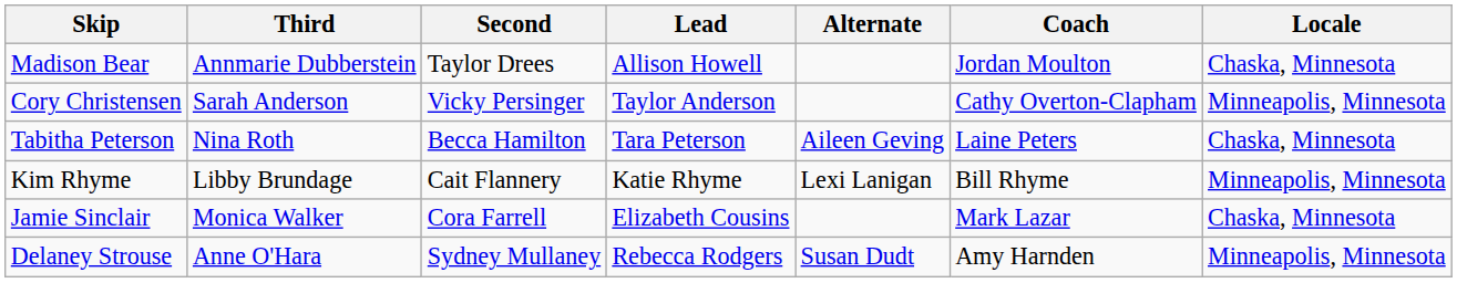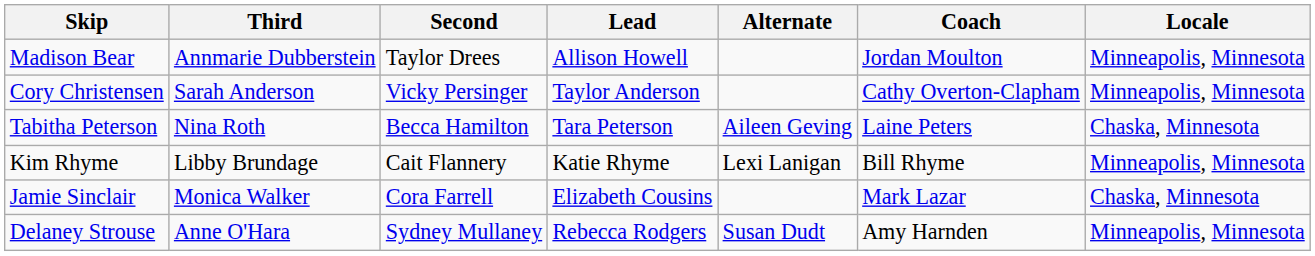Madison Bear | Locale: Chaska, Minnesota -> Minneapolis, Minnesota
